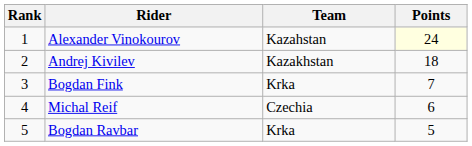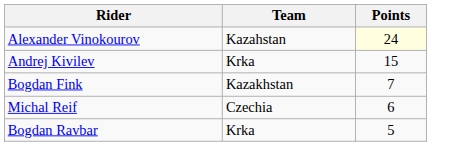- column: Rank | 1 | 2 | 3 | 4 | 5
Andrej Kivilev | Team: Kazakhstan -> Krka
Andrej Kivilev | Points: 18 -> 15
Bogdan Fink | Team: Krka -> Kazakhstan
